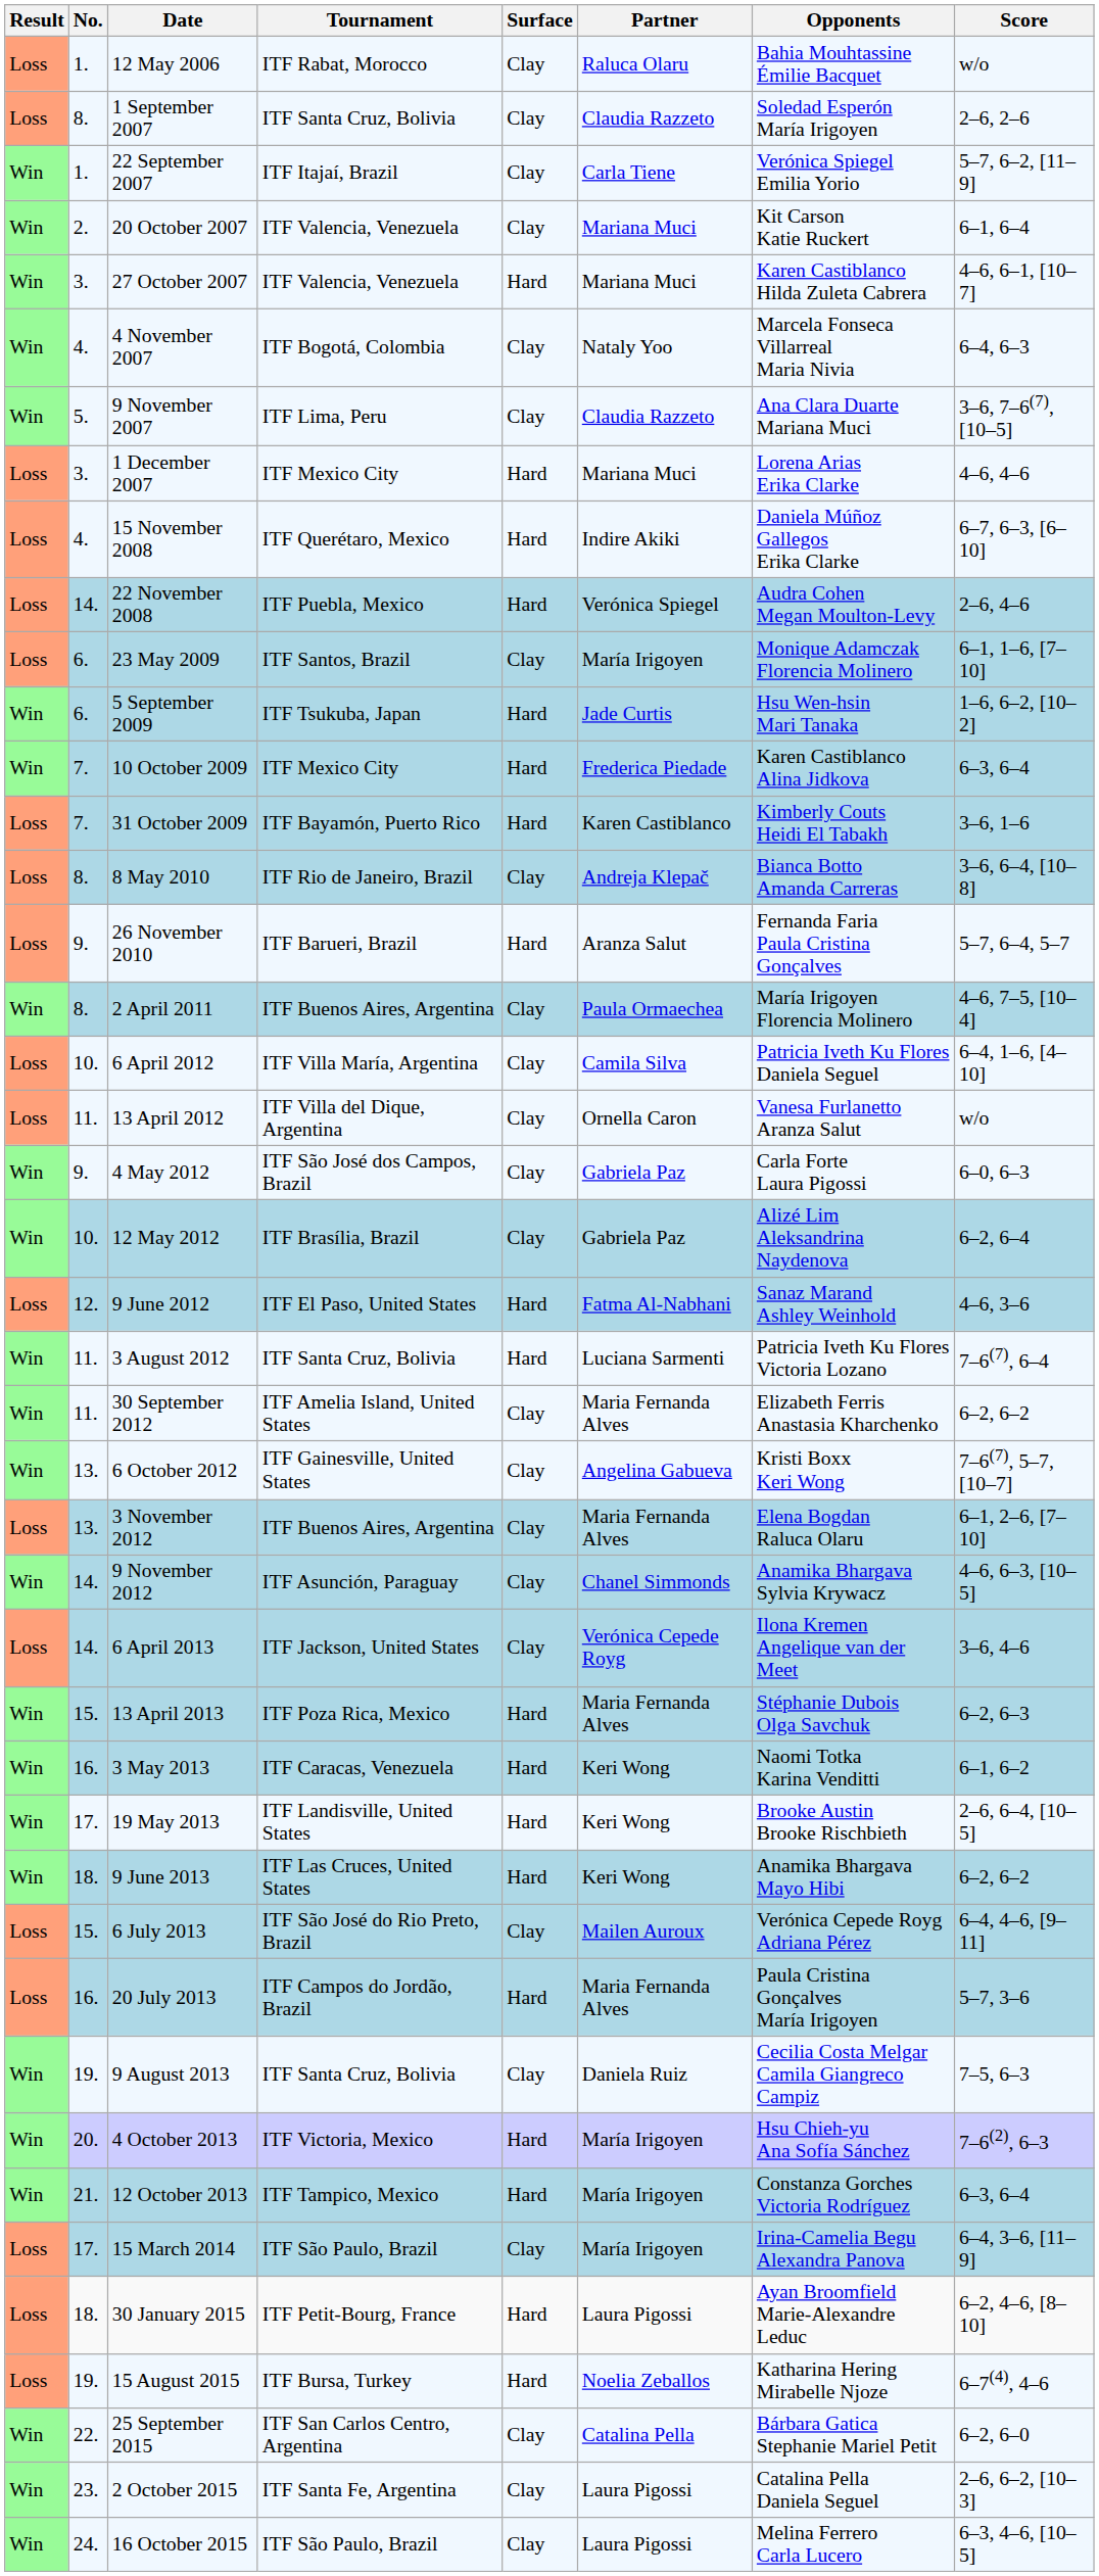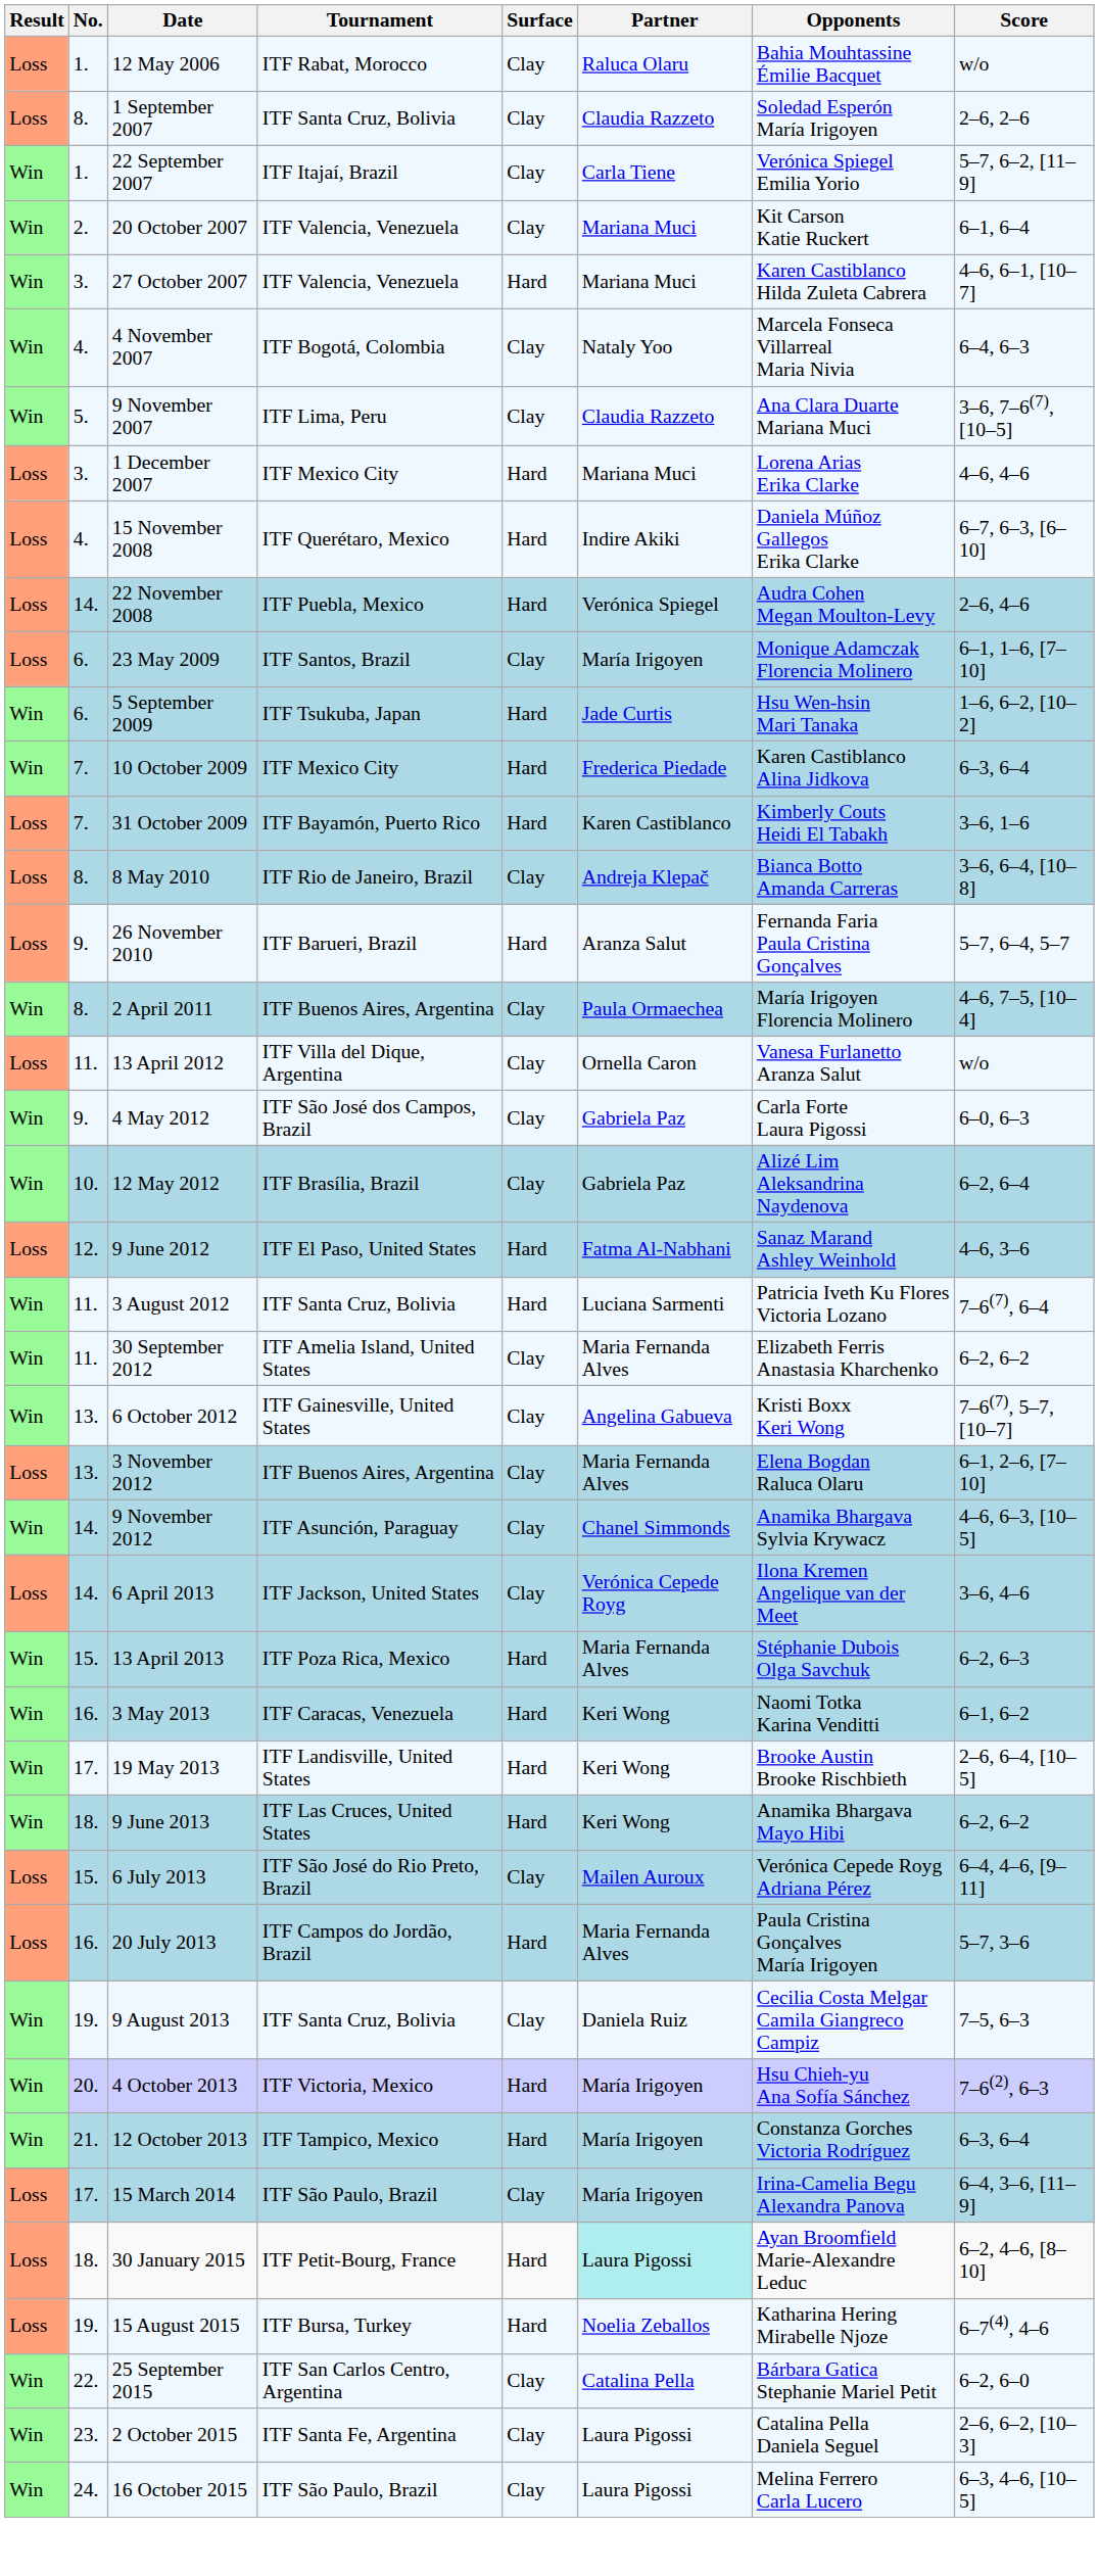- row: Loss | 10. | 6 April 2012 | ITF Villa María, Argentina | Clay | Camila Silva | Patricia Iveth Ku Flores Daniela Seguel | 6–4, 1–6, [4–10]
30 January 2015 | Partner: no background -> paleturquoise background
